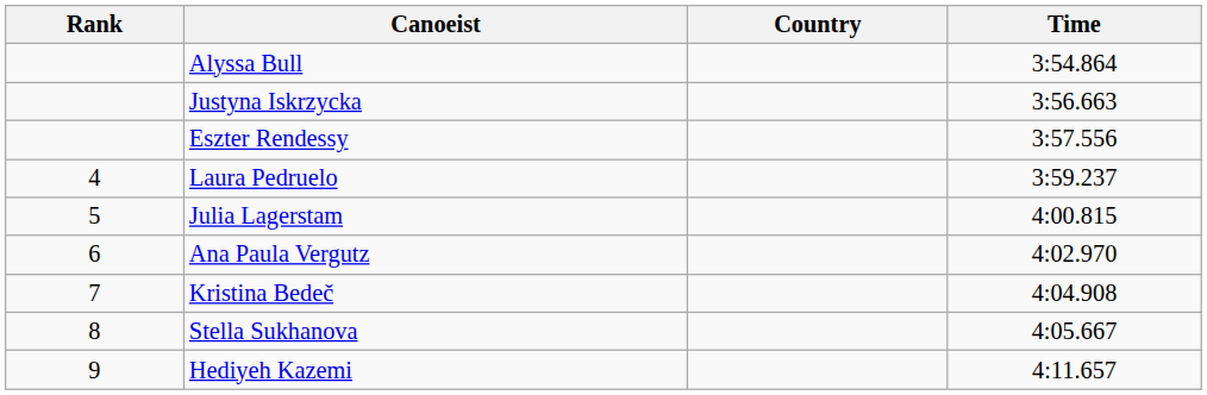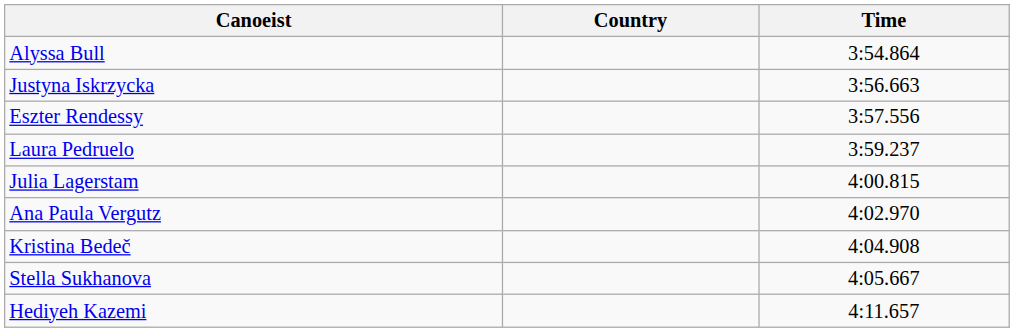- column: Rank | 4 | 5 | 6 | 7 | 8 | 9
